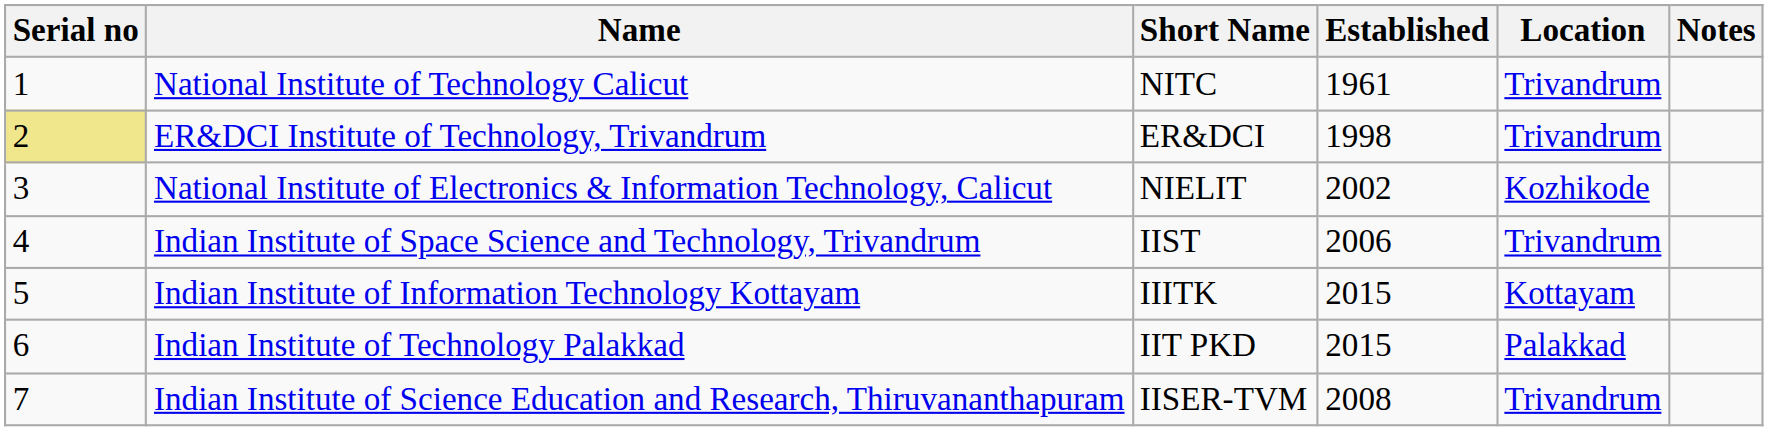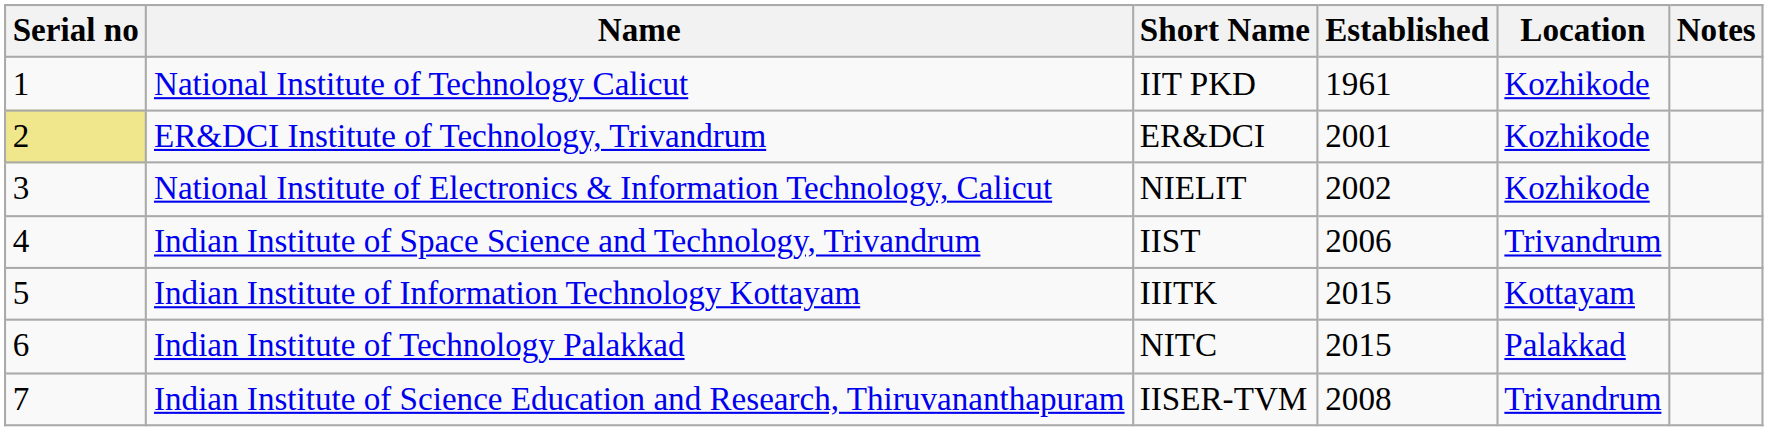National Institute of Technology Calicut | Short Name: NITC -> IIT PKD
National Institute of Technology Calicut | Location: Trivandrum -> Kozhikode
ER&DCI Institute of Technology, Trivandrum | Established: 1998 -> 2001
ER&DCI Institute of Technology, Trivandrum | Location: Trivandrum -> Kozhikode
Indian Institute of Technology Palakkad | Short Name: IIT PKD -> NITC
